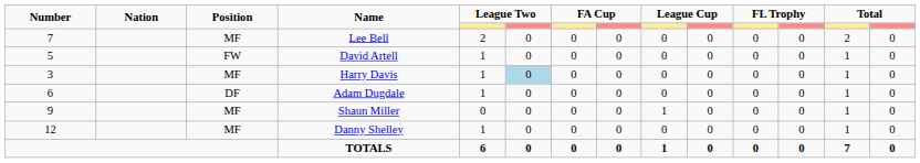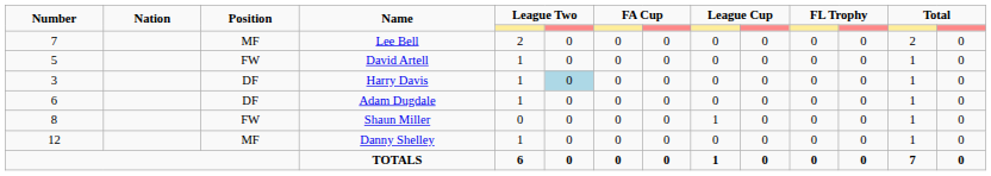Harry Davis | Position: MF -> DF
Shaun Miller | Number: 9 -> 8
Shaun Miller | Position: MF -> FW
